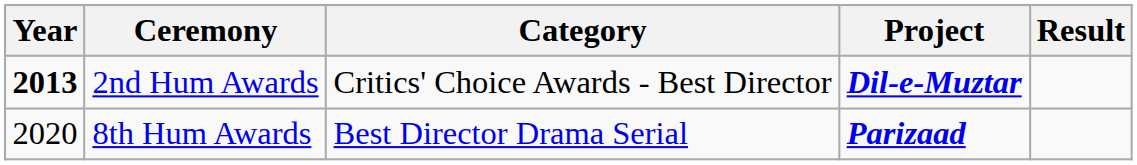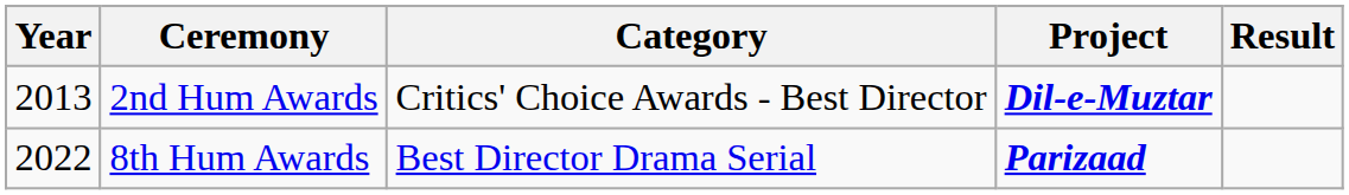2nd Hum Awards | Year: bold -> normal
8th Hum Awards | Year: 2020 -> 2022
